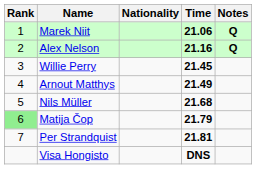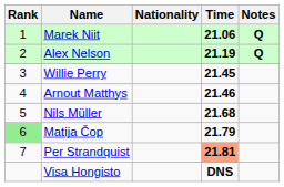Alex Nelson | Time: 21.16 -> 21.19
Arnout Matthys | Time: 21.49 -> 21.46
Per Strandquist | Time: no background -> lightsalmon background
